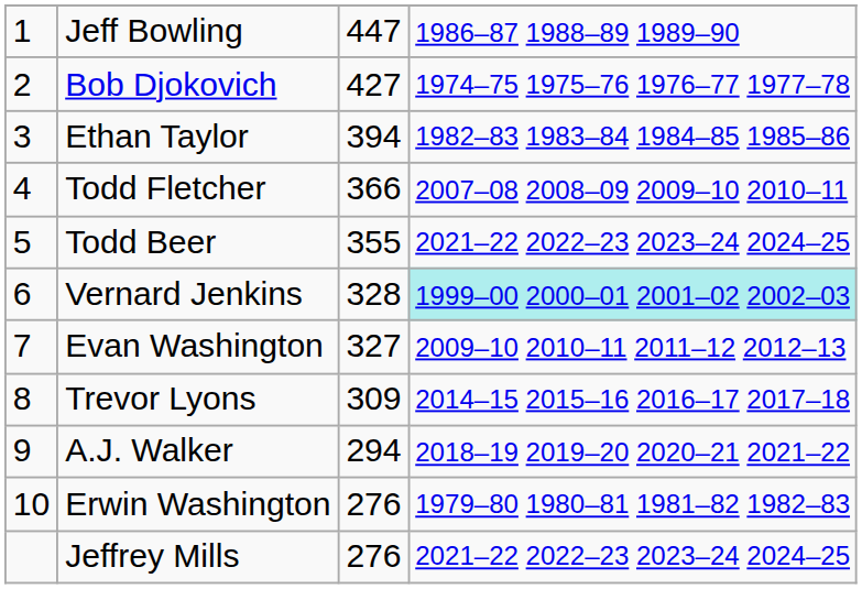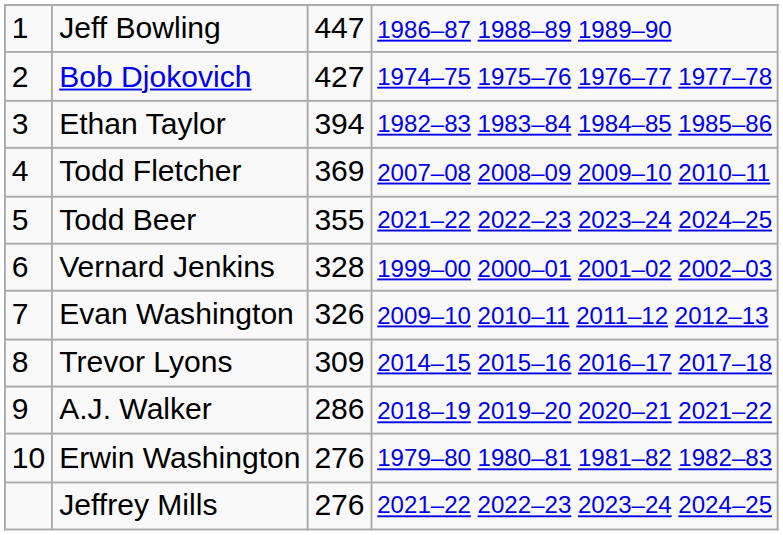Todd Fletcher | column 3: 366 -> 369
Vernard Jenkins | column 4: paleturquoise background -> no background
Evan Washington | column 3: 327 -> 326
A.J. Walker | column 3: 294 -> 286
